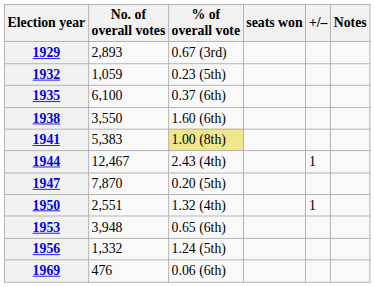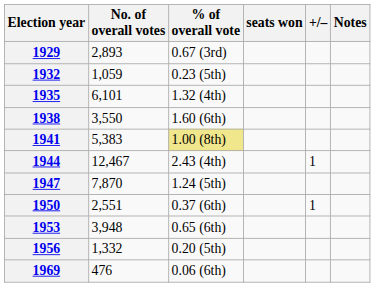1935 | No. of overall votes: 6,100 -> 6,101
1935 | % of overall vote: 0.37 (6th) -> 1.32 (4th)
1947 | % of overall vote: 0.20 (5th) -> 1.24 (5th)
1950 | % of overall vote: 1.32 (4th) -> 0.37 (6th)
1956 | % of overall vote: 1.24 (5th) -> 0.20 (5th)
